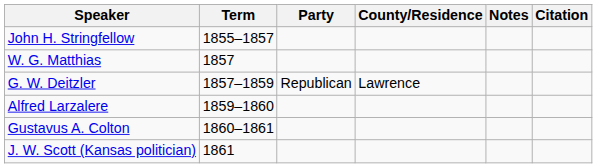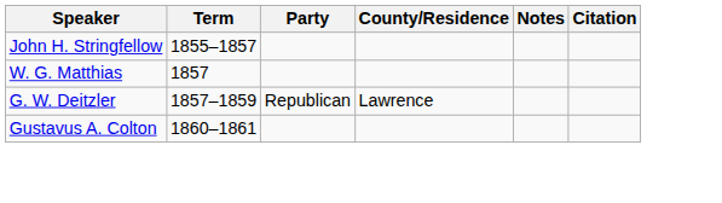- row: Alfred Larzalere | 1859–1860
- row: J. W. Scott (Kansas politician) | 1861
